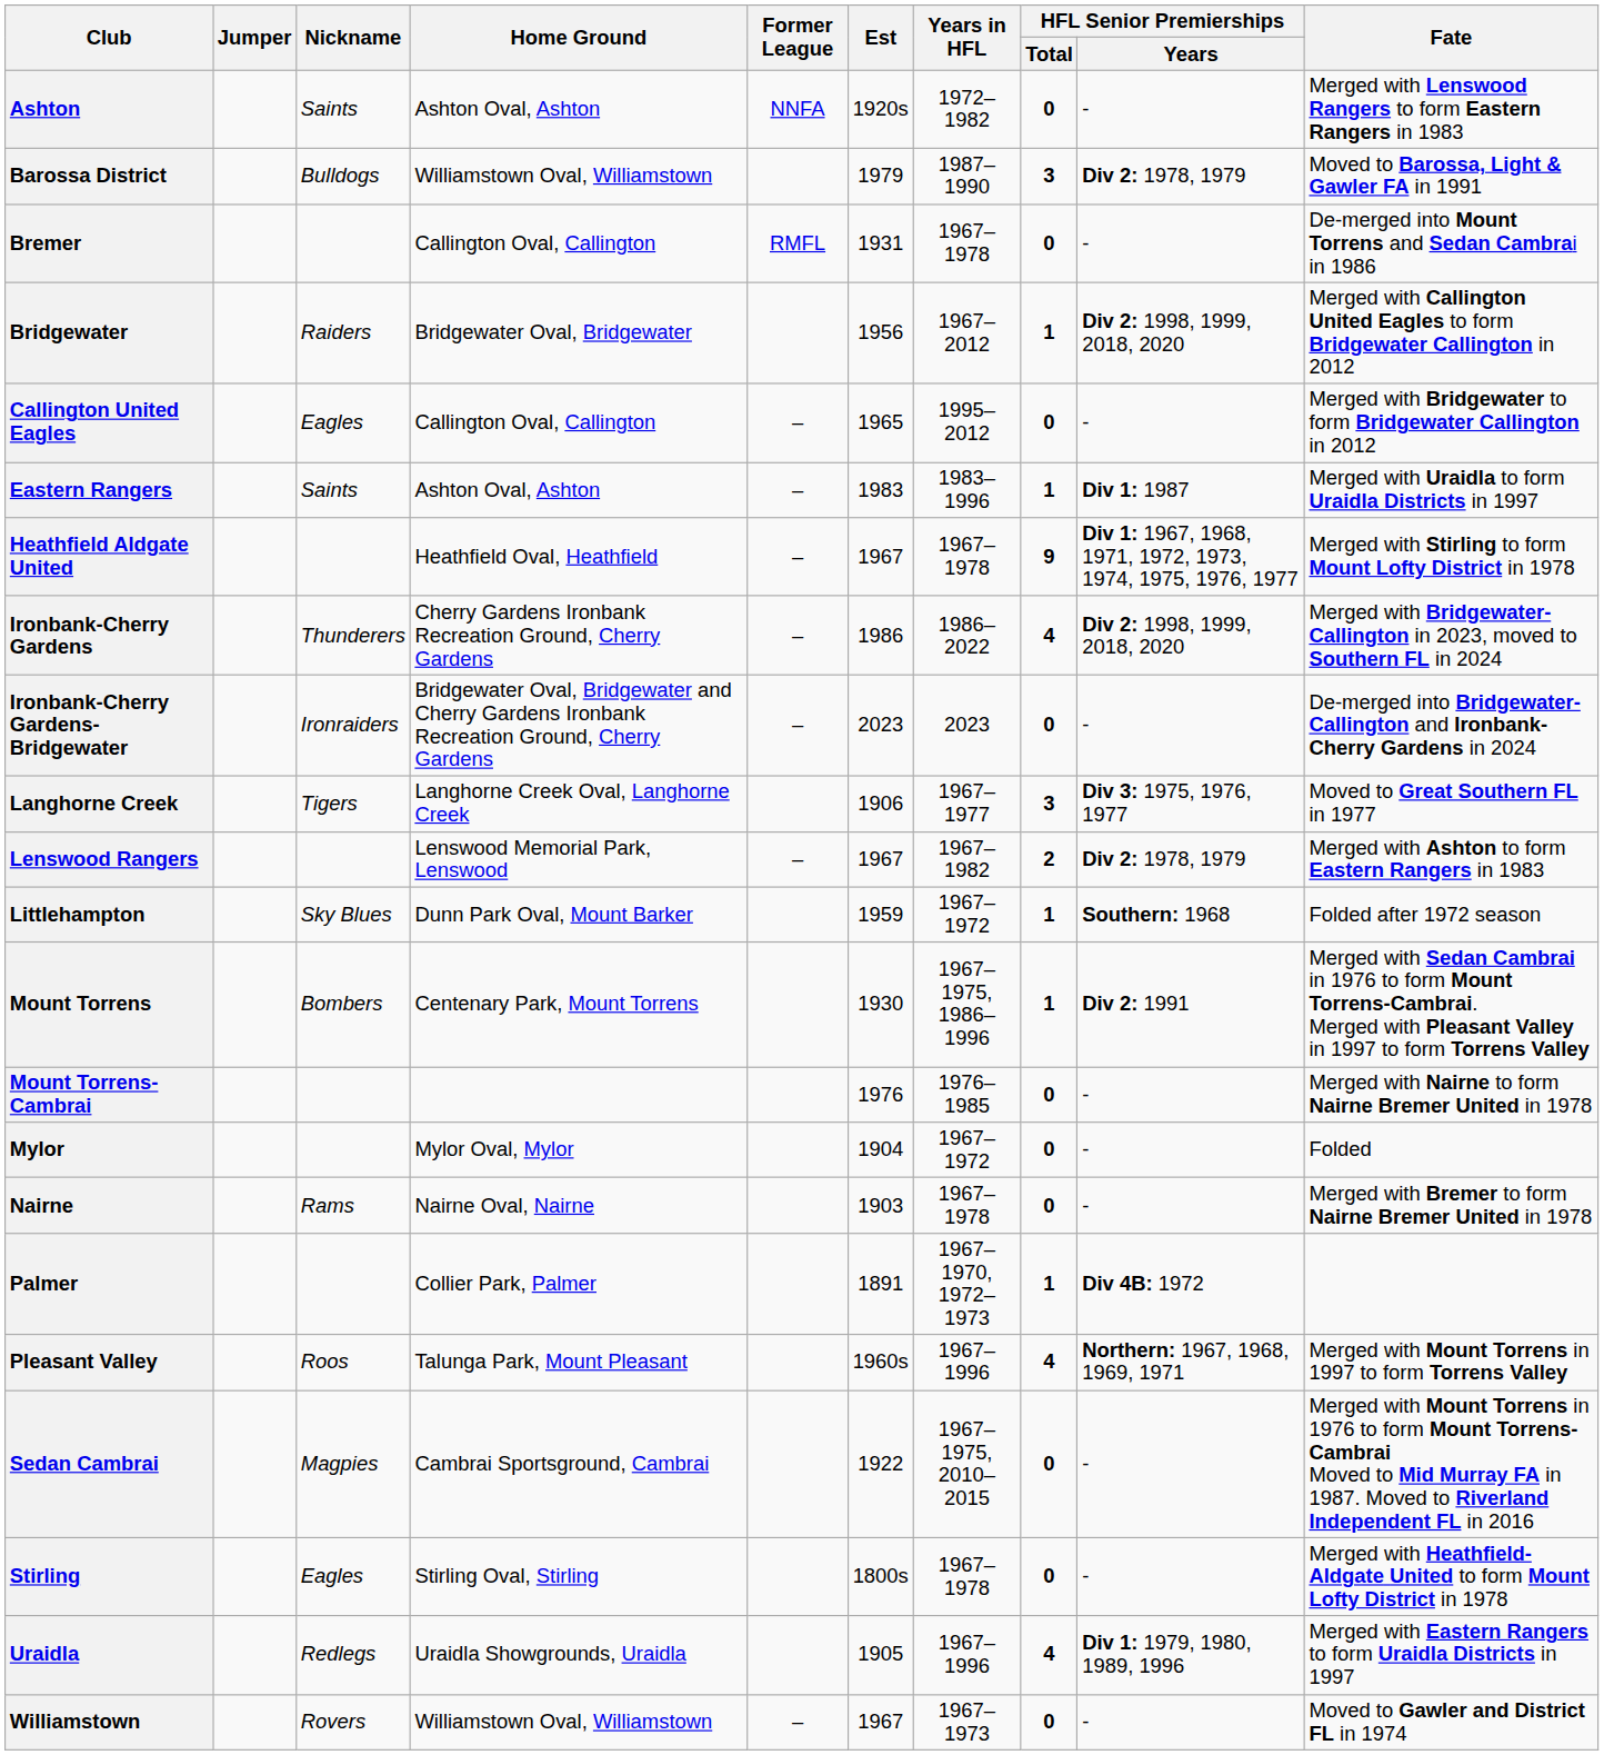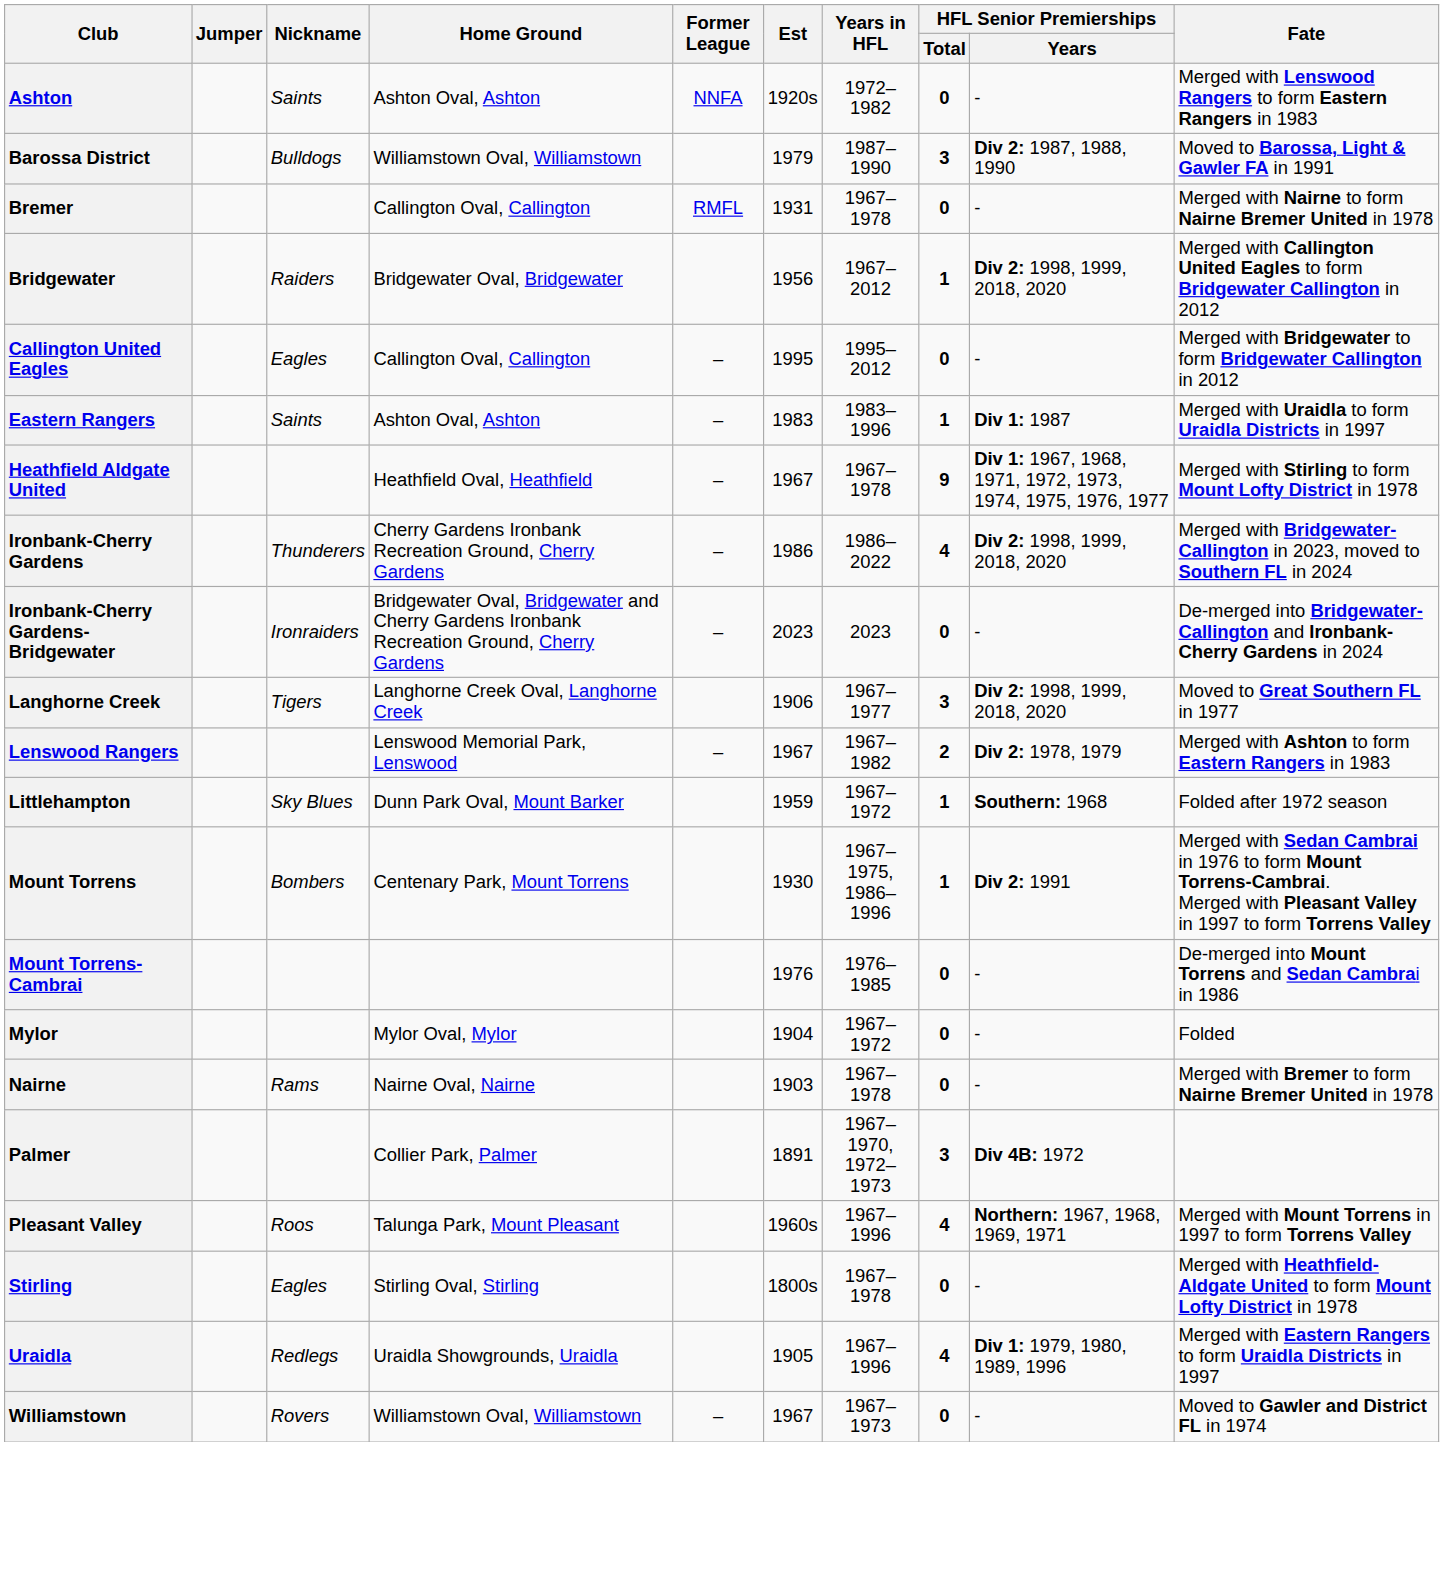Barossa District | HFL Senior Premierships / Years: Div 2: 1978, 1979 -> Div 2: 1987, 1988, 1990
Bremer | Fate: De-merged into Mount Torrens and Sedan Cambrai in 1986 -> Merged with Nairne to form Nairne Bremer United in 1978
Callington United Eagles | Est: 1965 -> 1995
Langhorne Creek | HFL Senior Premierships / Years: Div 3: 1975, 1976, 1977 -> Div 2: 1998, 1999, 2018, 2020
Mount Torrens-Cambrai | Fate: Merged with Nairne to form Nairne Bremer United in 1978 -> De-merged into Mount Torrens and Sedan Cambrai in 1986
Palmer | HFL Senior Premierships / Total: 1 -> 3
- row: Sedan Cambrai | Magpies | Cambrai Sportsground, Cambrai | 1922 | 1967–1975, 2010–2015 | 0 | - | Merged with Mount Torrens in 1976 to form Mount Torrens-Cambrai Moved to Mid Murray FA in 1987. Moved to Riverland Independent FL in 2016
